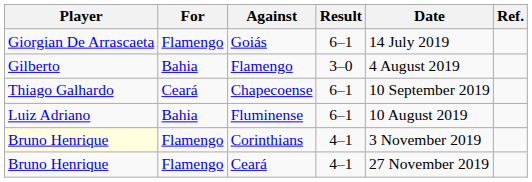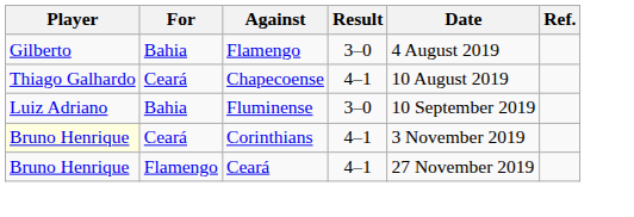- row: Giorgian De Arrascaeta | Flamengo | Goiás | 6–1 | 14 July 2019
Chapecoense | Result: 6–1 -> 4–1
Chapecoense | Date: 10 September 2019 -> 10 August 2019
Fluminense | Result: 6–1 -> 3–0
Fluminense | Date: 10 August 2019 -> 10 September 2019
Corinthians | For: Flamengo -> Ceará
